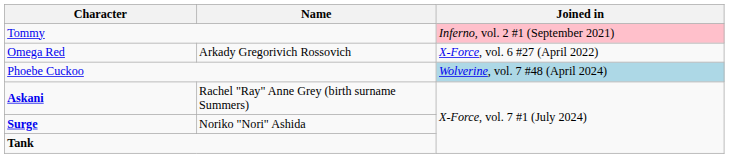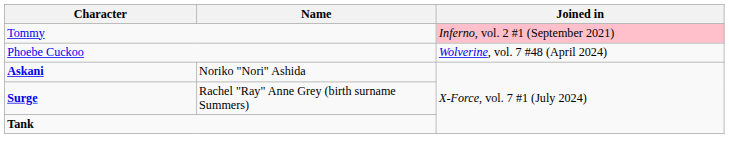- row: Omega Red | Arkady Gregorivich Rossovich | X-Force, vol. 6 #27 (April 2022)
Phoebe Cuckoo | Joined in: lightblue background -> no background
Askani | Name: Rachel "Ray" Anne Grey (birth surname Summers) -> Noriko "Nori" Ashida
Surge | Name: Noriko "Nori" Ashida -> Rachel "Ray" Anne Grey (birth surname Summers)
